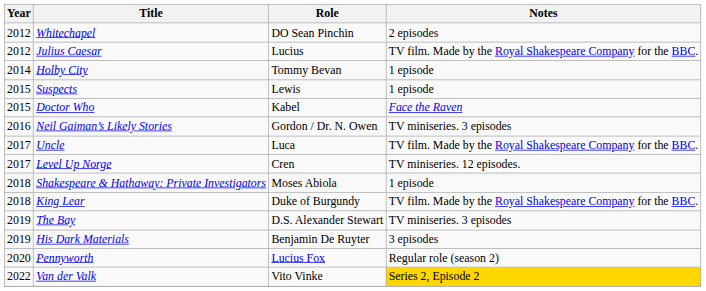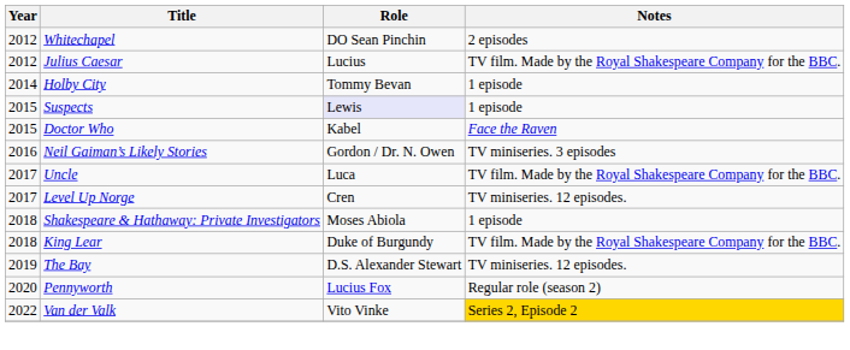Suspects | Role: no background -> lavender background
The Bay | Notes: TV miniseries. 3 episodes -> TV miniseries. 12 episodes.
- row: 2019 | His Dark Materials | Benjamin De Ruyter | 3 episodes
